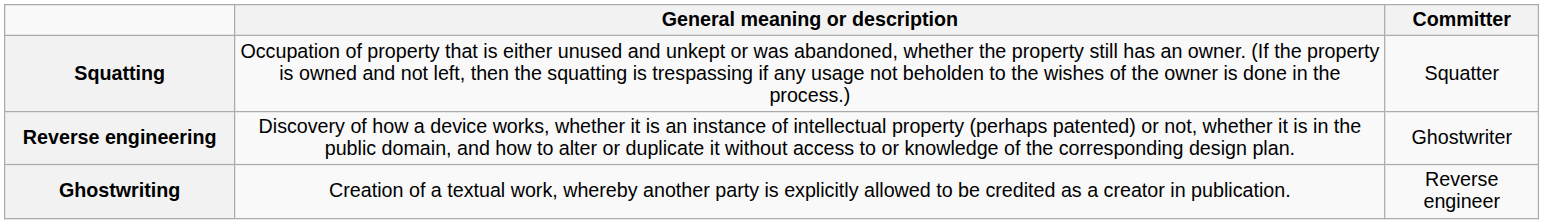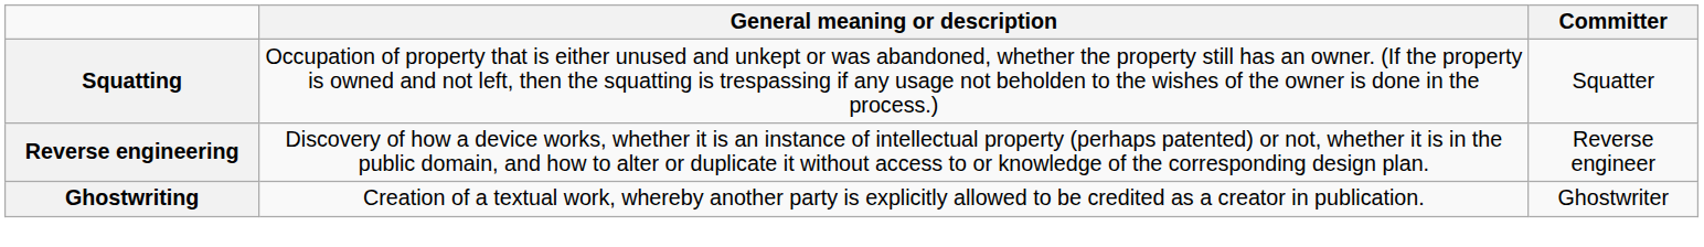Reverse engineering | Committer: Ghostwriter -> Reverse engineer
Ghostwriting | Committer: Reverse engineer -> Ghostwriter
